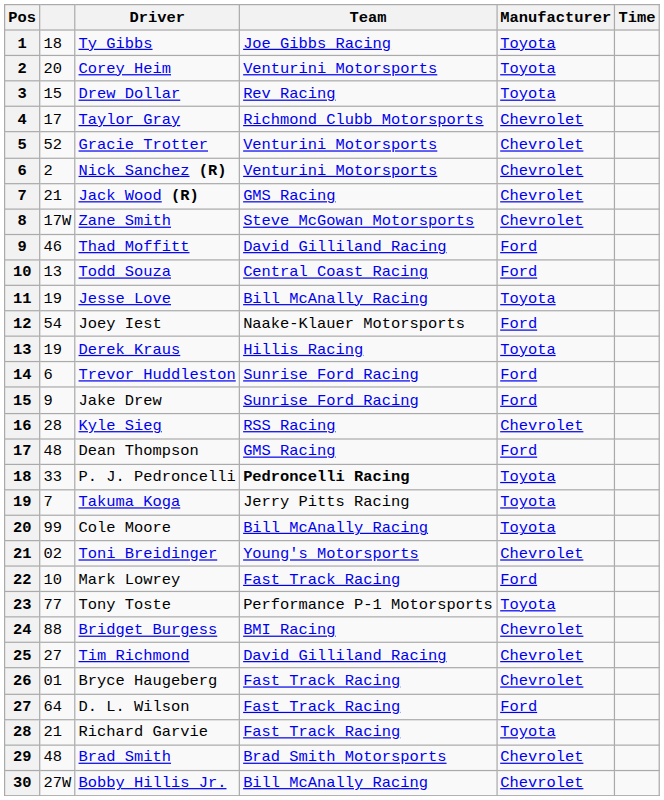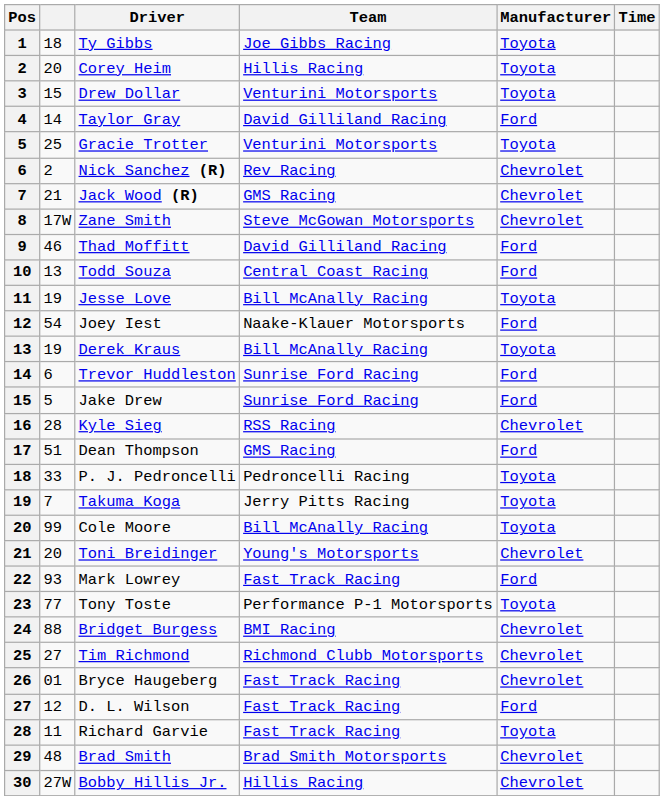Corey Heim | Team: Venturini Motorsports -> Hillis Racing
Drew Dollar | Team: Rev Racing -> Venturini Motorsports
Taylor Gray | column 2: 17 -> 14
Taylor Gray | Team: Richmond Clubb Motorsports -> David Gilliland Racing
Taylor Gray | Manufacturer: Chevrolet -> Ford
Gracie Trotter | column 2: 52 -> 25
Gracie Trotter | Manufacturer: Chevrolet -> Toyota
Nick Sanchez (R) | Team: Venturini Motorsports -> Rev Racing
Derek Kraus | Team: Hillis Racing -> Bill McAnally Racing
Jake Drew | column 2: 9 -> 5
Dean Thompson | column 2: 48 -> 51
P. J. Pedroncelli | Team: bold -> normal
Toni Breidinger | column 2: 02 -> 20
Mark Lowrey | column 2: 10 -> 93
Tim Richmond | Team: David Gilliland Racing -> Richmond Clubb Motorsports
D. L. Wilson | column 2: 64 -> 12
Richard Garvie | column 2: 21 -> 11
Bobby Hillis Jr. | Team: Bill McAnally Racing -> Hillis Racing
